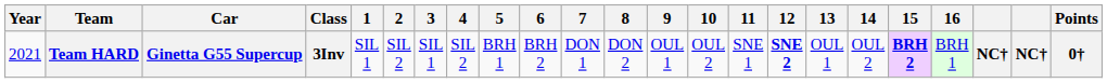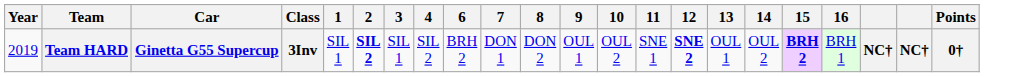- column: 5 | BRH 1
Team HARD | Year: 2021 -> 2019
Team HARD | 2: normal -> bold
